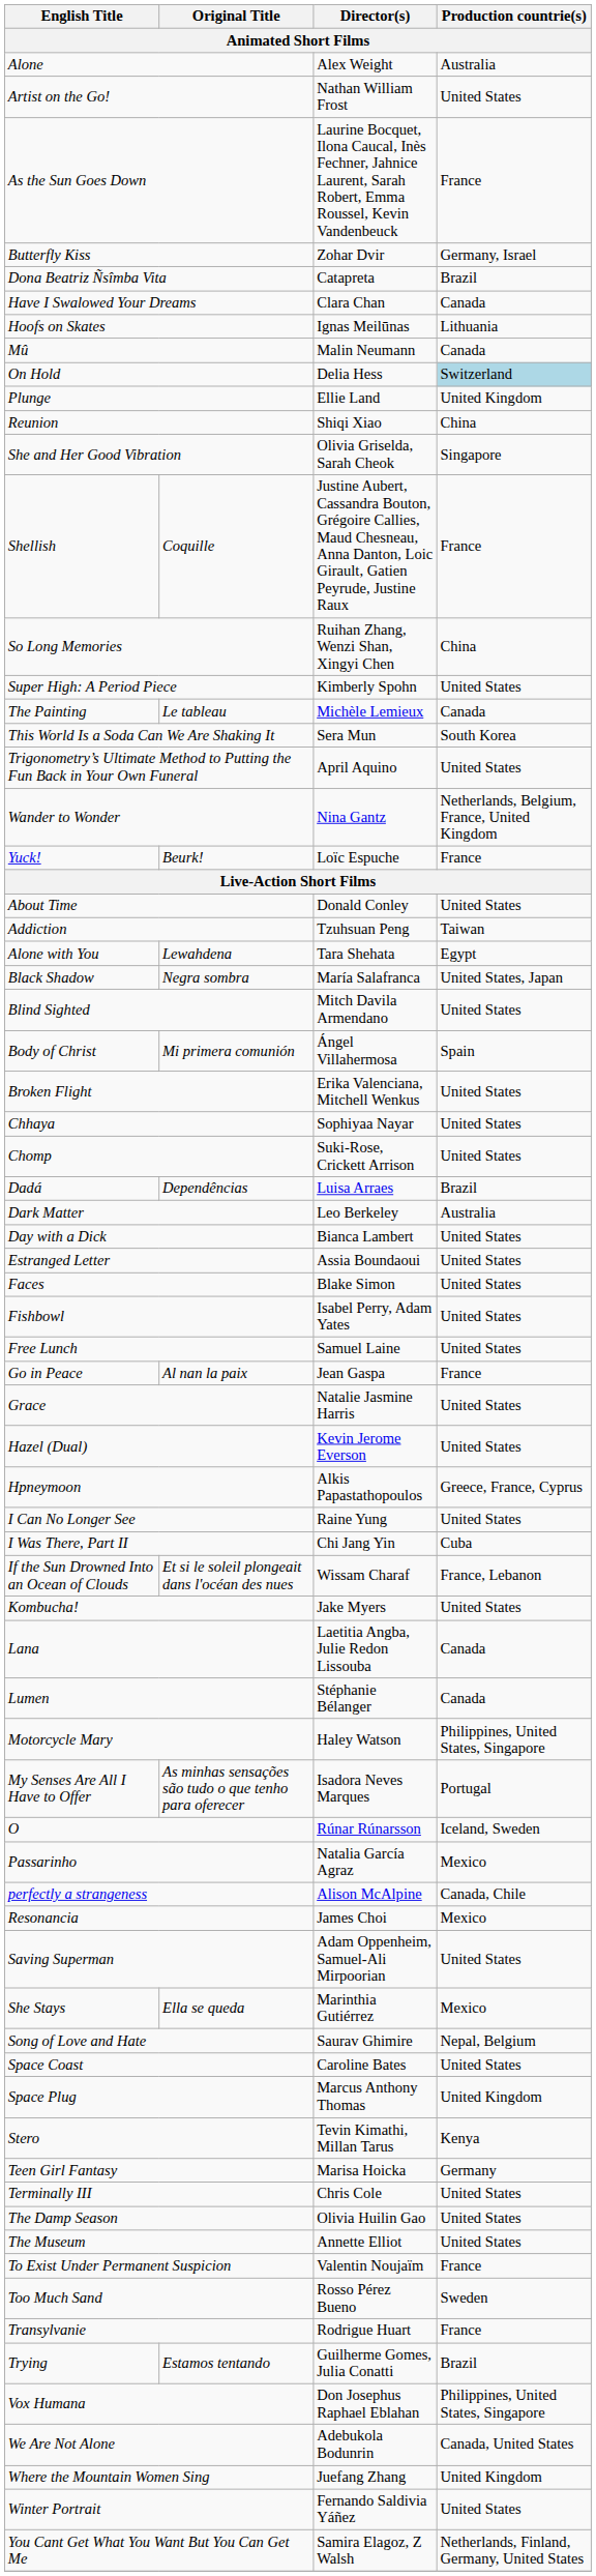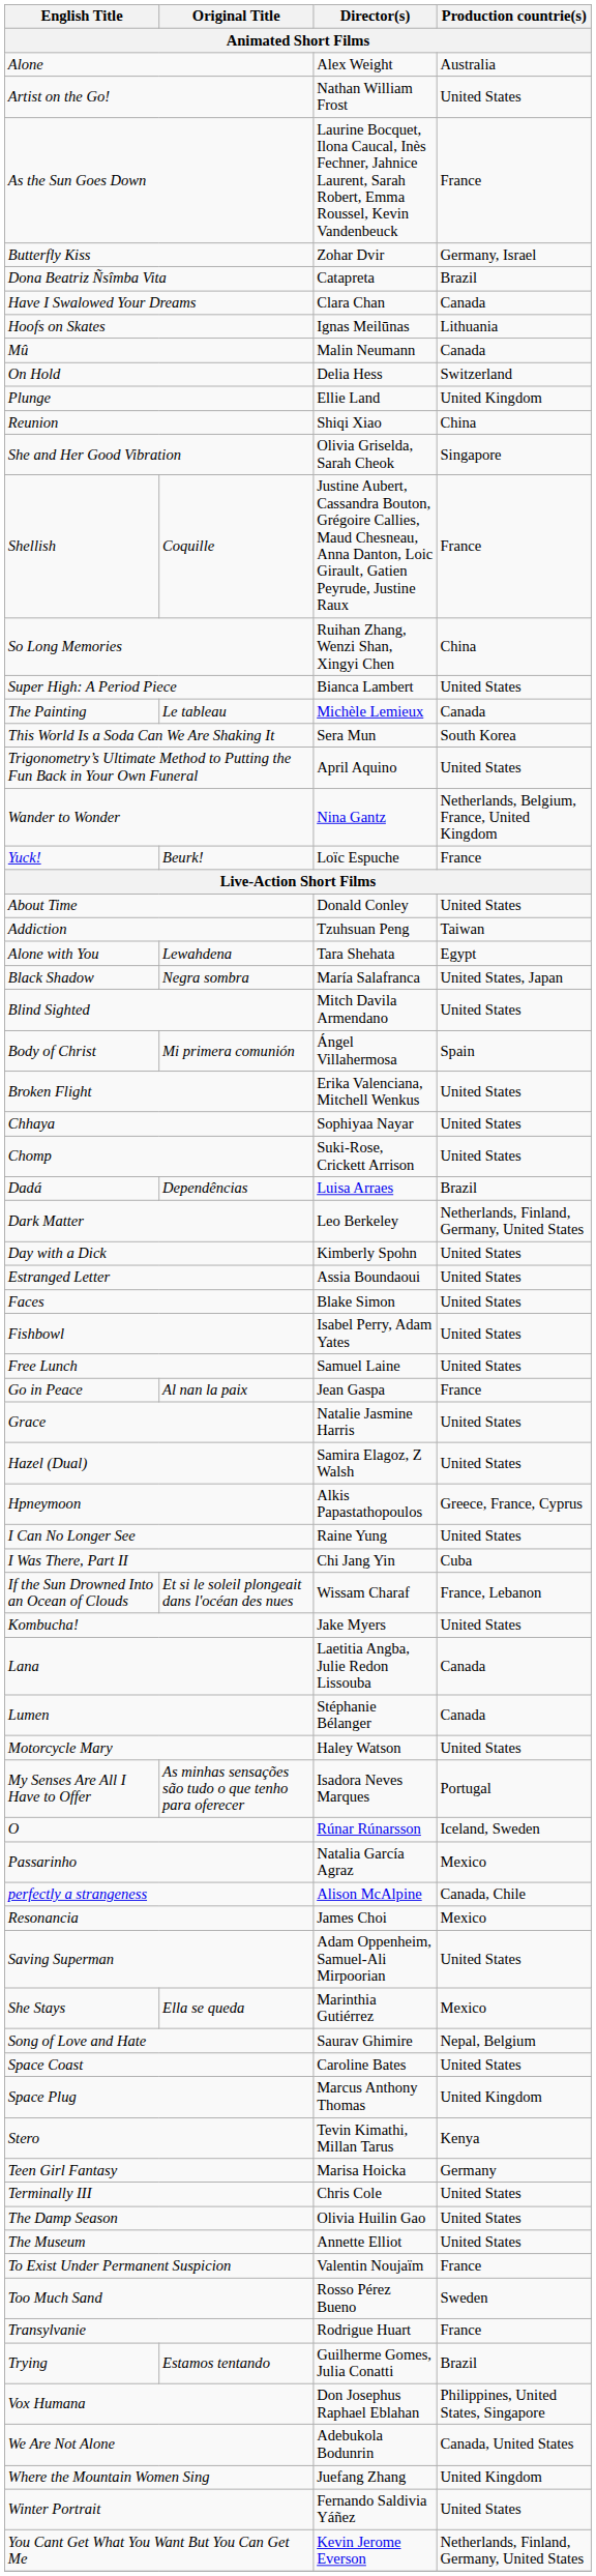On Hold | Production countrie(s): lightblue background -> no background
Super High: A Period Piece | Director(s): Kimberly Spohn -> Bianca Lambert
Dark Matter | Production countrie(s): Australia -> Netherlands, Finland, Germany, United States
Day with a Dick | Director(s): Bianca Lambert -> Kimberly Spohn
Hazel (Dual) | Director(s): Kevin Jerome Everson -> Samira Elagoz, Z Walsh
Motorcycle Mary | Production countrie(s): Philippines, United States, Singapore -> United States
You Cant Get What You Want But You Can Get Me | Director(s): Samira Elagoz, Z Walsh -> Kevin Jerome Everson
